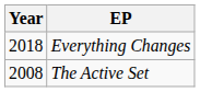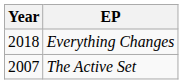The Active Set | Year: 2008 -> 2007
